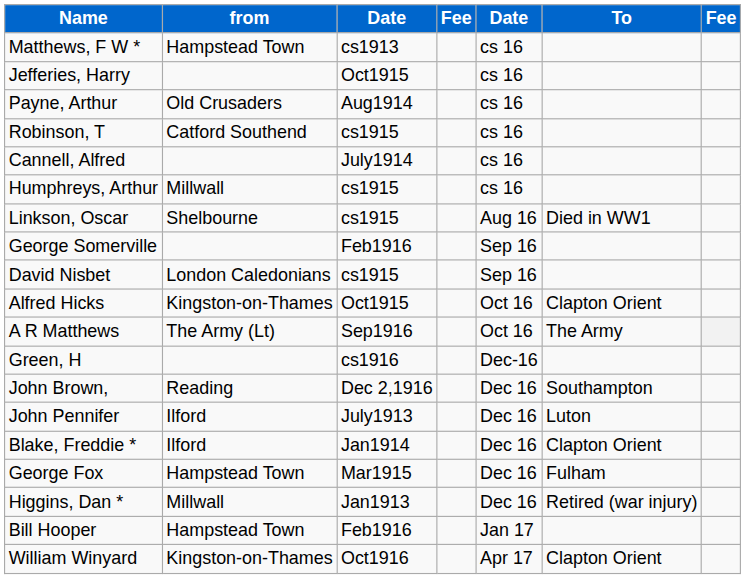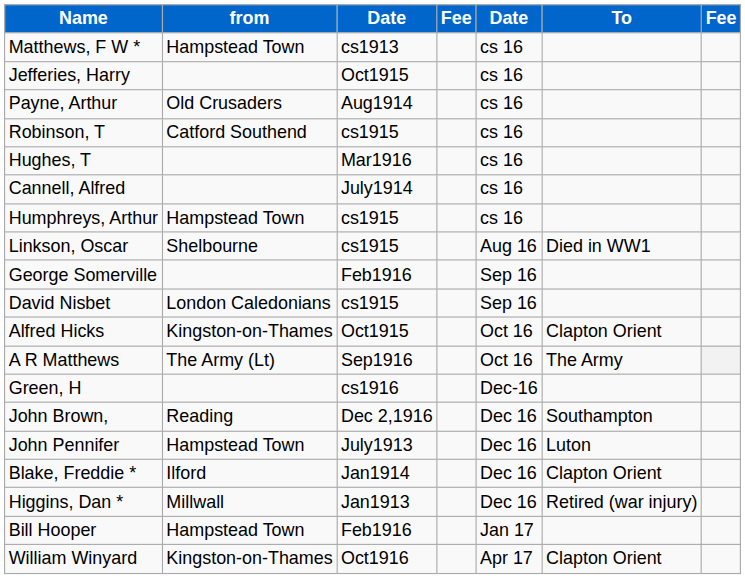+ row: Hughes, T | Mar1916 | cs 16
Humphreys, Arthur | from: Millwall -> Hampstead Town
John Pennifer | from: Ilford -> Hampstead Town
- row: George Fox | Hampstead Town | Mar1915 | Dec 16 | Fulham
